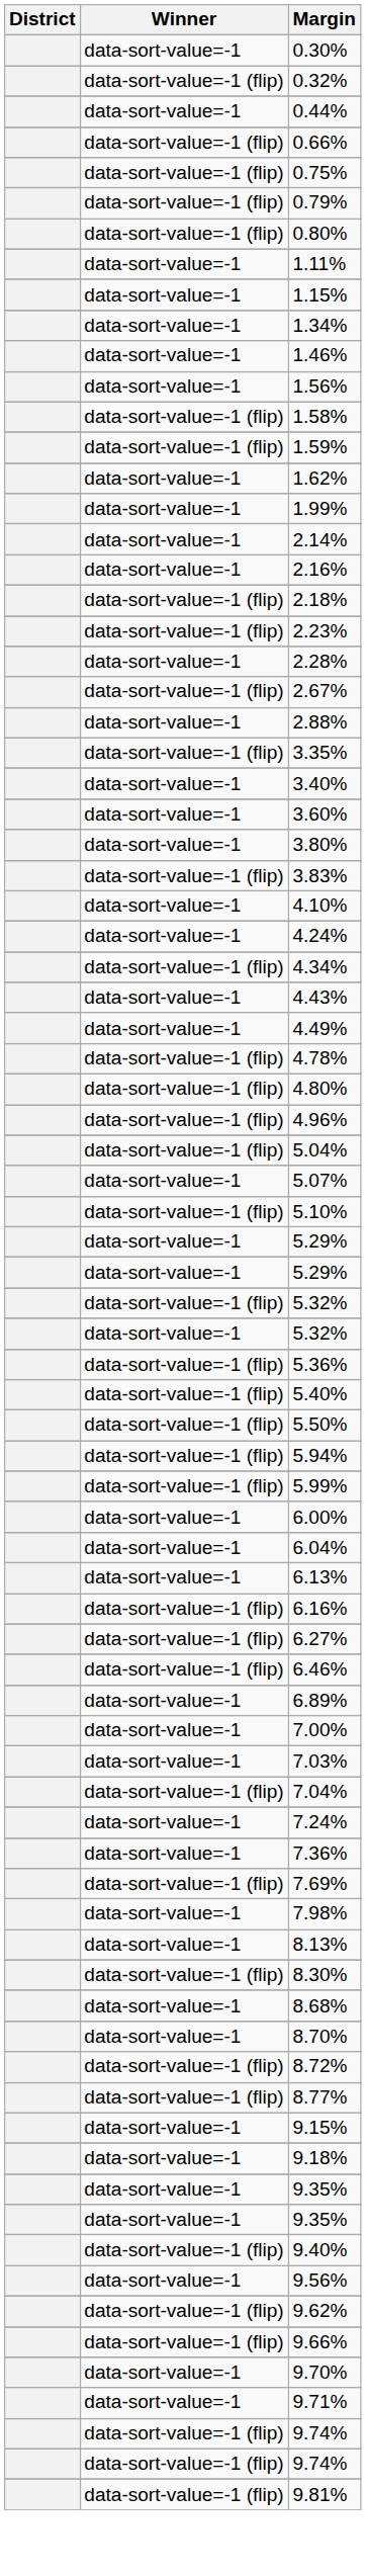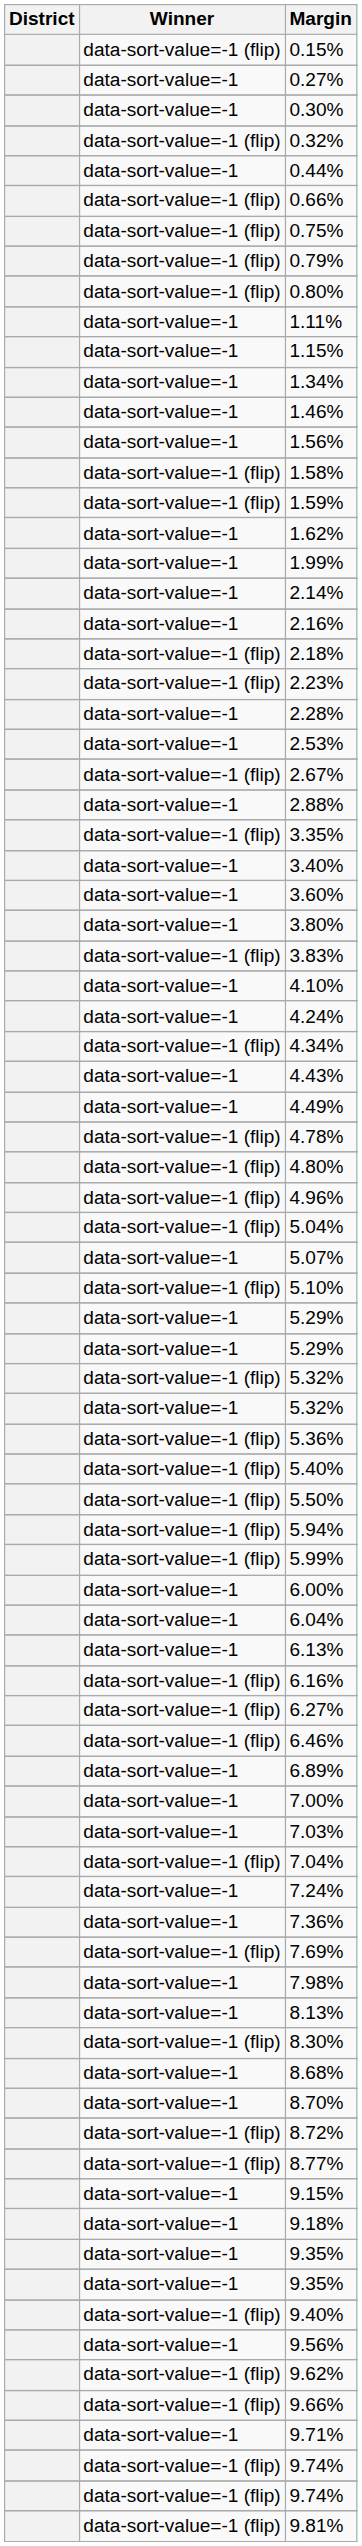+ row: data-sort-value=-1 (flip) | 0.15%
+ row: data-sort-value=-1 | 0.27%
+ row: data-sort-value=-1 | 2.53%
- row: data-sort-value=-1 | 9.70%
